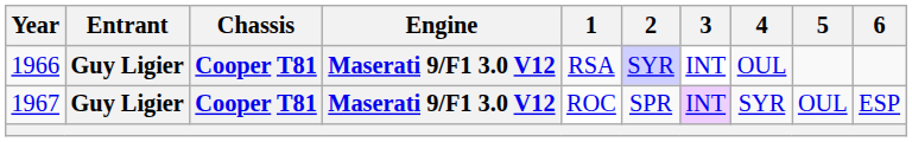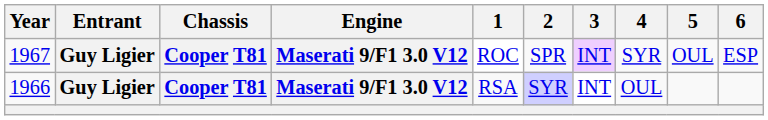rows swapped: 1966 <-> 1967
